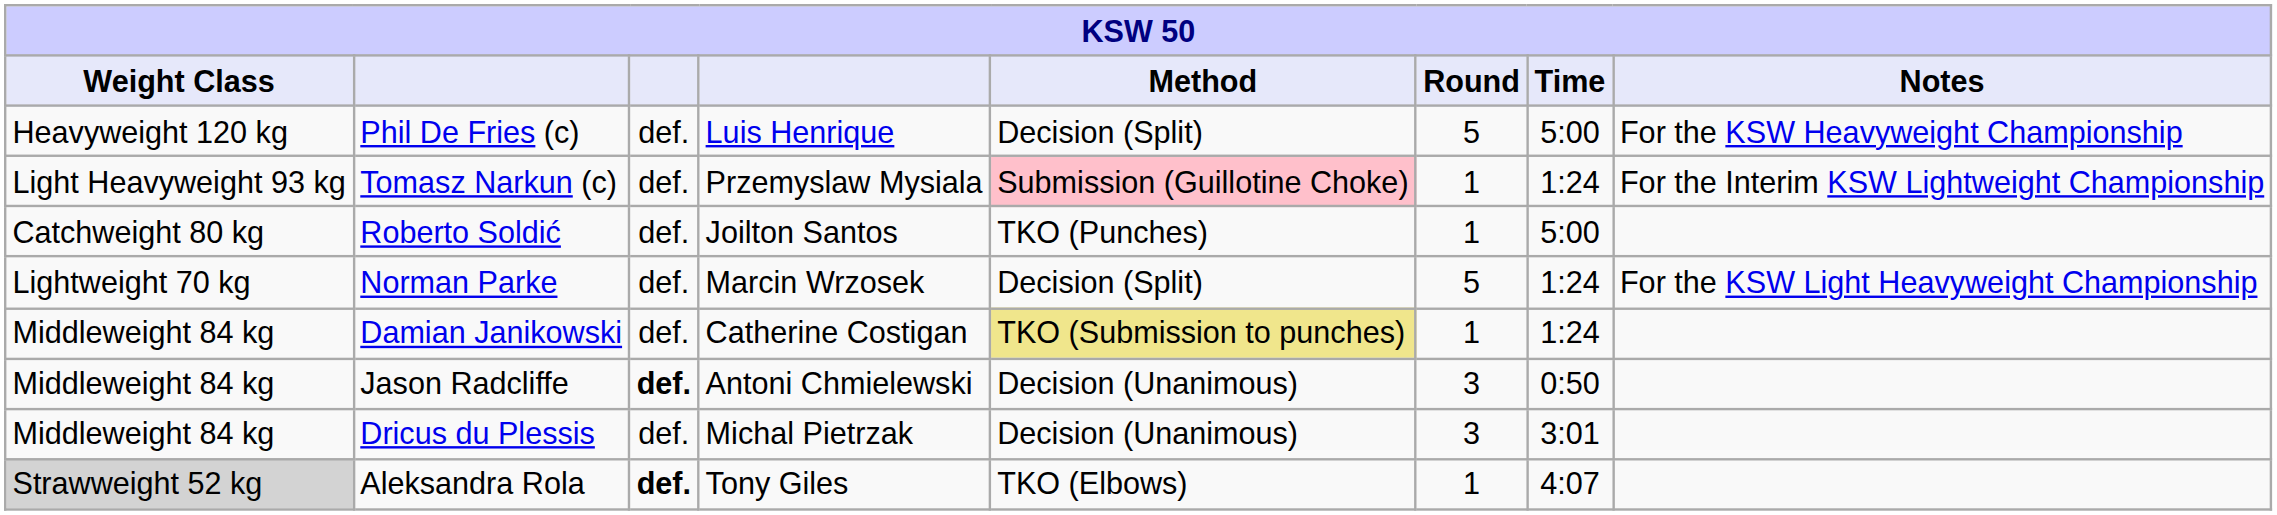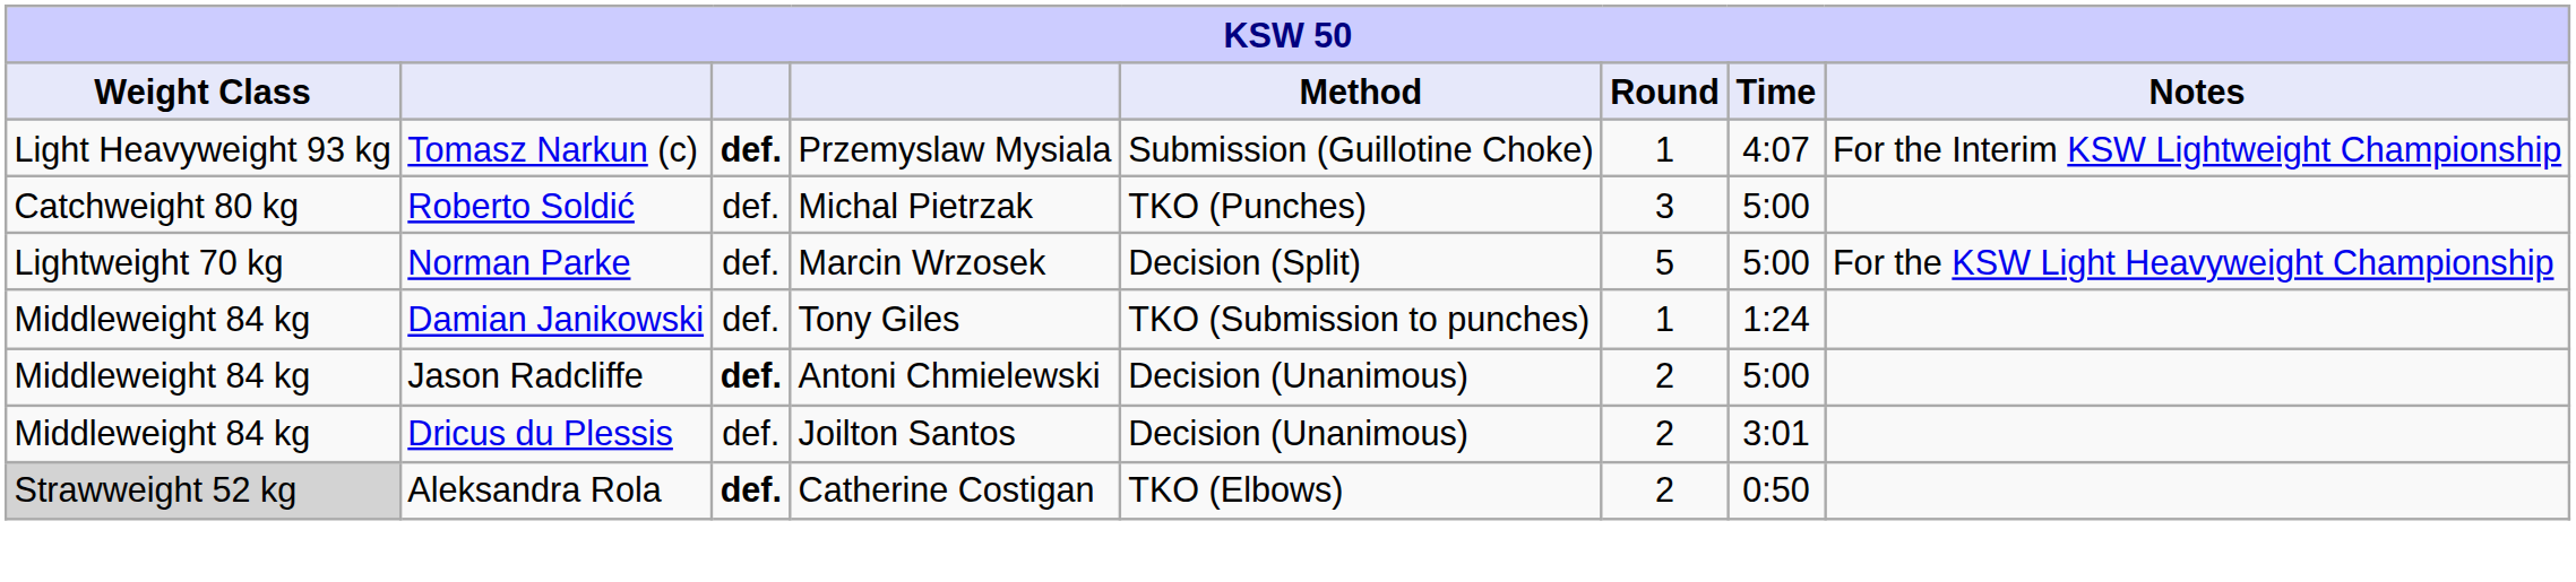- row: Heavyweight 120 kg | Phil De Fries (c) | def. | Luis Henrique | Decision (Split) | 5 | 5:00 | For the KSW Heavyweight Championship
Tomasz Narkun (c) | column 3: normal -> bold
Tomasz Narkun (c) | Method: pink background -> no background
Tomasz Narkun (c) | Time: 1:24 -> 4:07
Roberto Soldić | column 4: Joilton Santos -> Michal Pietrzak
Roberto Soldić | Round: 1 -> 3
Norman Parke | Time: 1:24 -> 5:00
Damian Janikowski | column 4: Catherine Costigan -> Tony Giles
Damian Janikowski | Method: khaki background -> no background
Jason Radcliffe | Round: 3 -> 2
Jason Radcliffe | Time: 0:50 -> 5:00
Dricus du Plessis | column 4: Michal Pietrzak -> Joilton Santos
Dricus du Plessis | Round: 3 -> 2
Aleksandra Rola | column 4: Tony Giles -> Catherine Costigan
Aleksandra Rola | Round: 1 -> 2
Aleksandra Rola | Time: 4:07 -> 0:50
